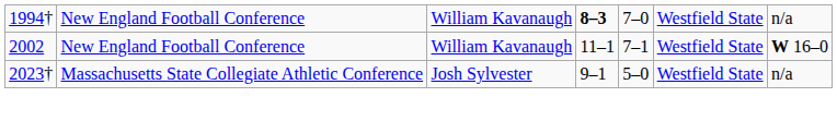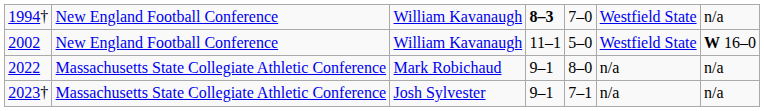2002 | column 5: 7–1 -> 5–0
+ row: 2022 | Massachusetts State Collegiate Athletic Conference | Mark Robichaud | 9–1 | 8–0 | n/a | n/a
2023† | column 5: 5–0 -> 7–1
2023† | column 6: Westfield State -> n/a
